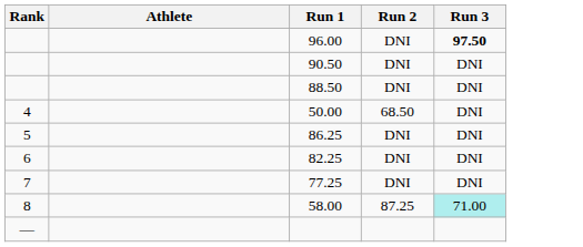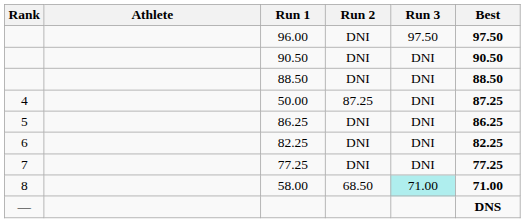+ column: Best | 97.50 | 90.50 | 88.50 | 87.25 | 86.25 | 82.25 | 77.25 | 71.00 | DNS
96.00 | Run 3: bold -> normal
50.00 | Run 2: 68.50 -> 87.25
58.00 | Run 2: 87.25 -> 68.50
